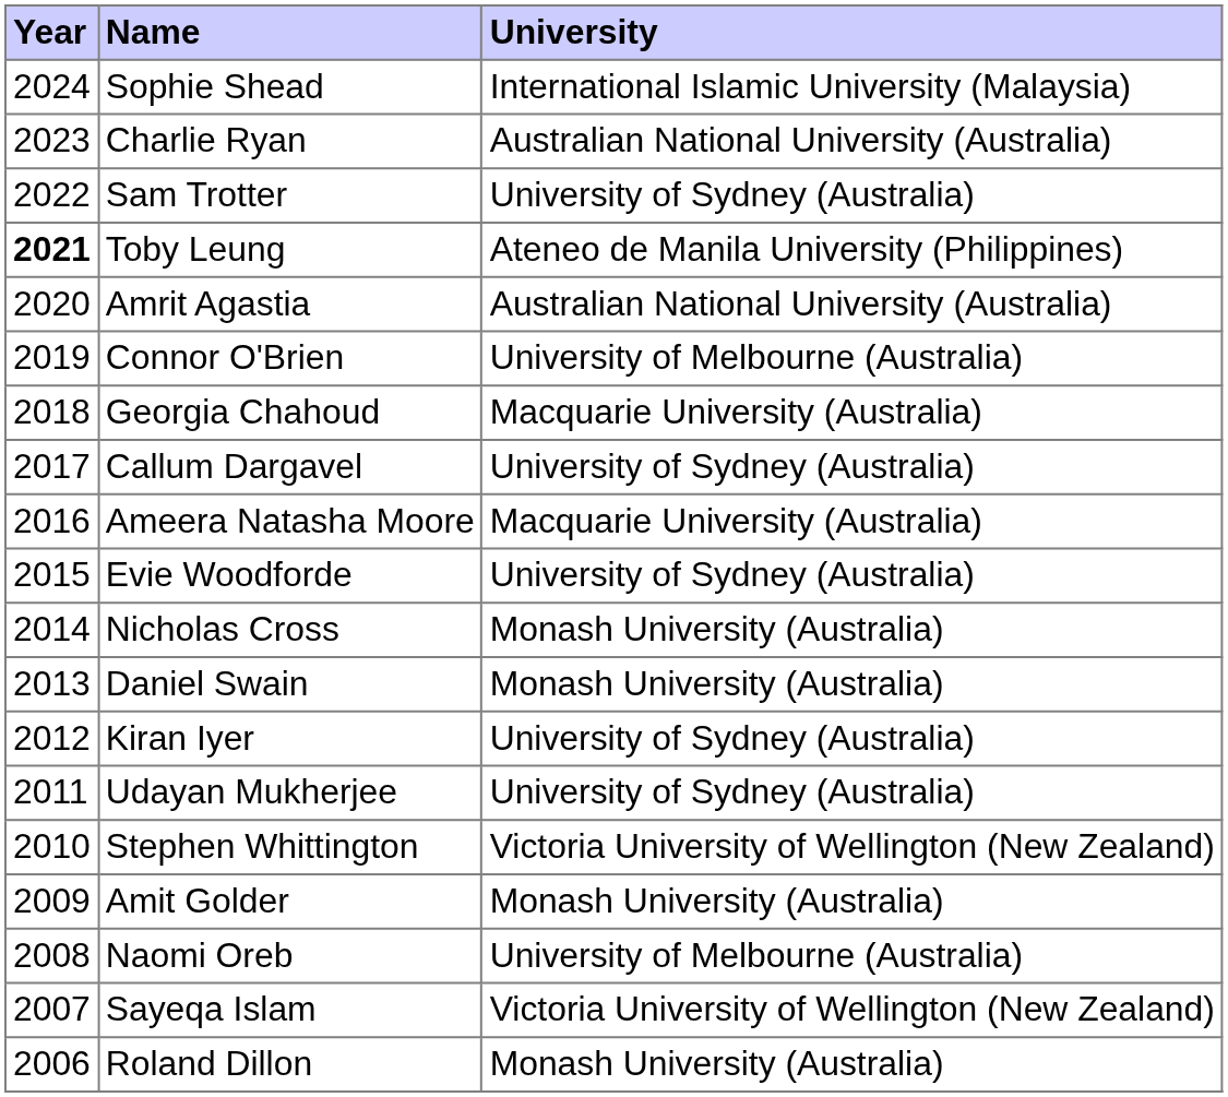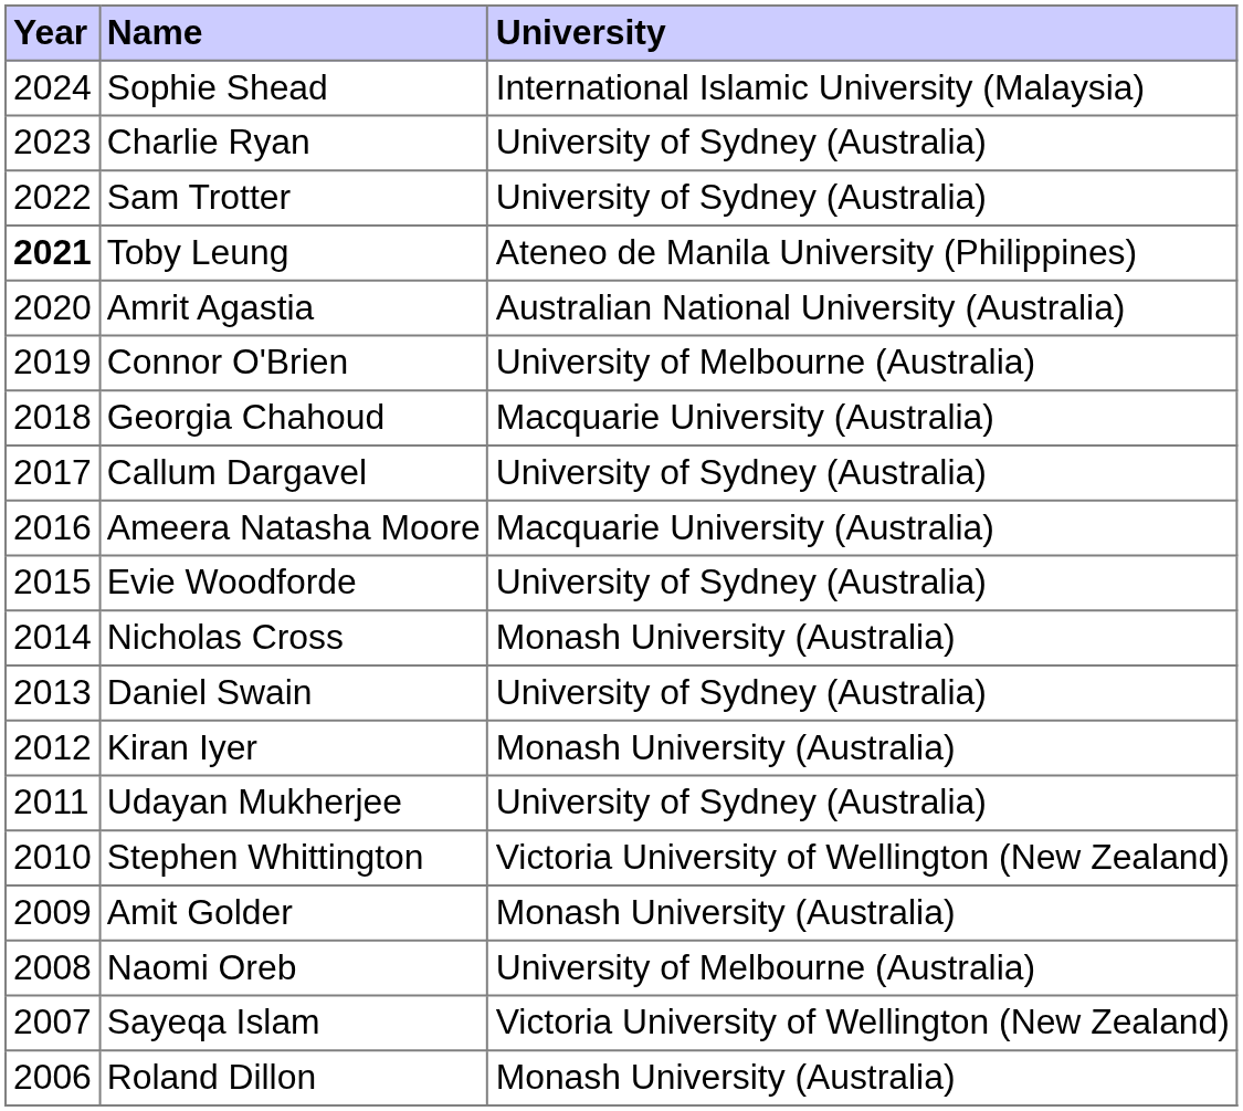Charlie Ryan | University: Australian National University (Australia) -> University of Sydney (Australia)
Daniel Swain | University: Monash University (Australia) -> University of Sydney (Australia)
Kiran Iyer | University: University of Sydney (Australia) -> Monash University (Australia)
